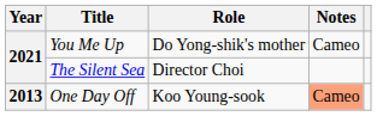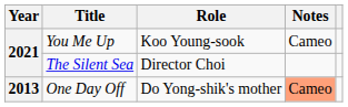You Me Up | Role: Do Yong-shik's mother -> Koo Young-sook
One Day Off | Role: Koo Young-sook -> Do Yong-shik's mother
